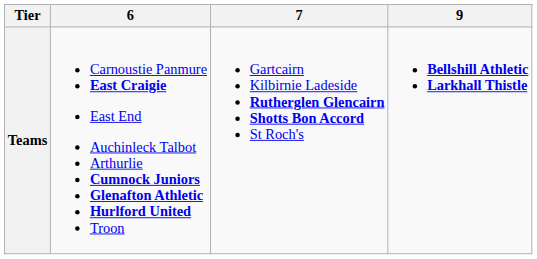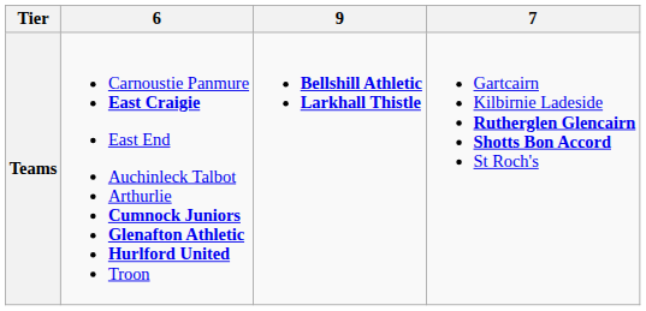columns swapped: 7 <-> 9
